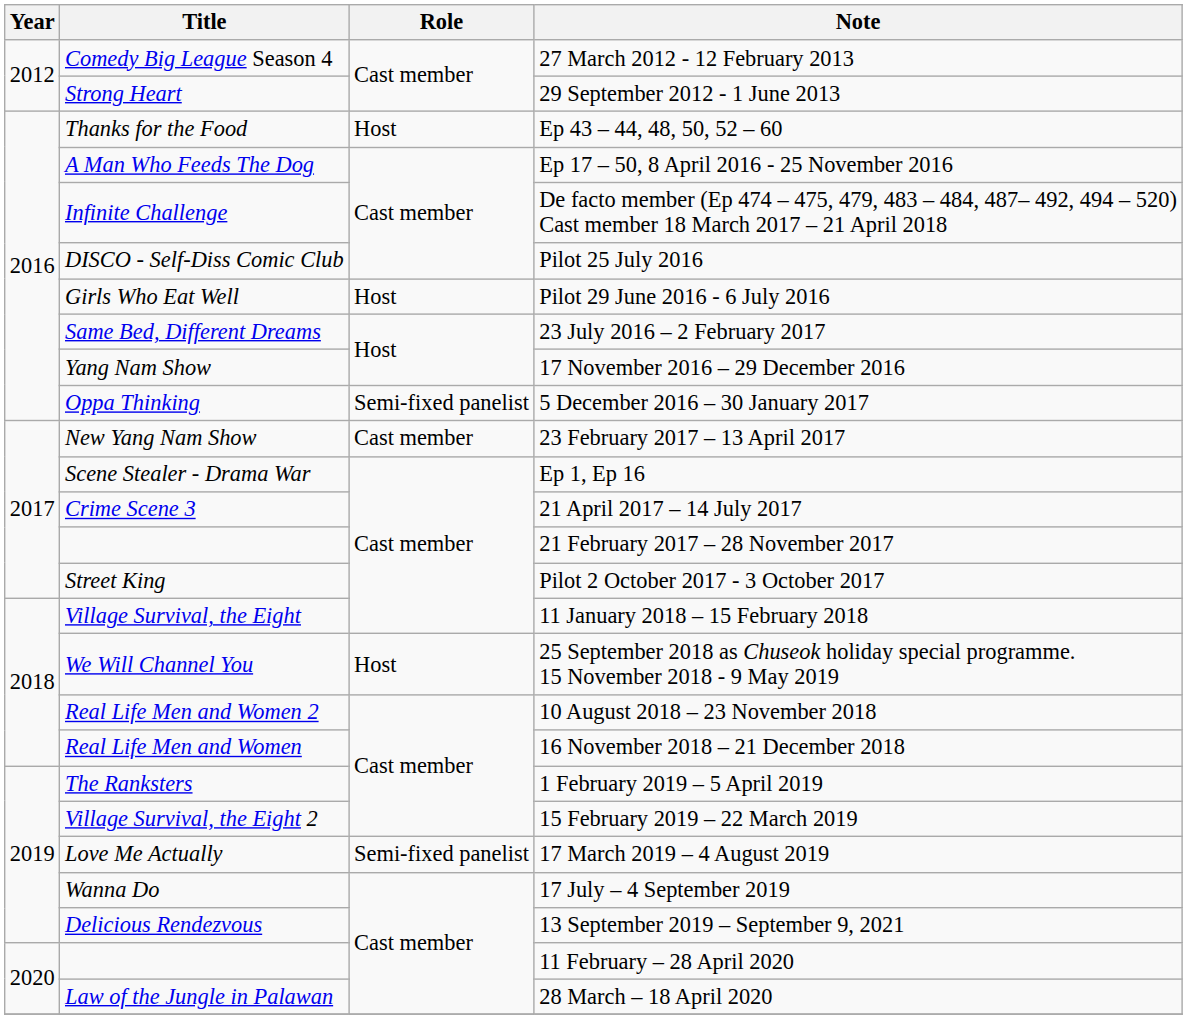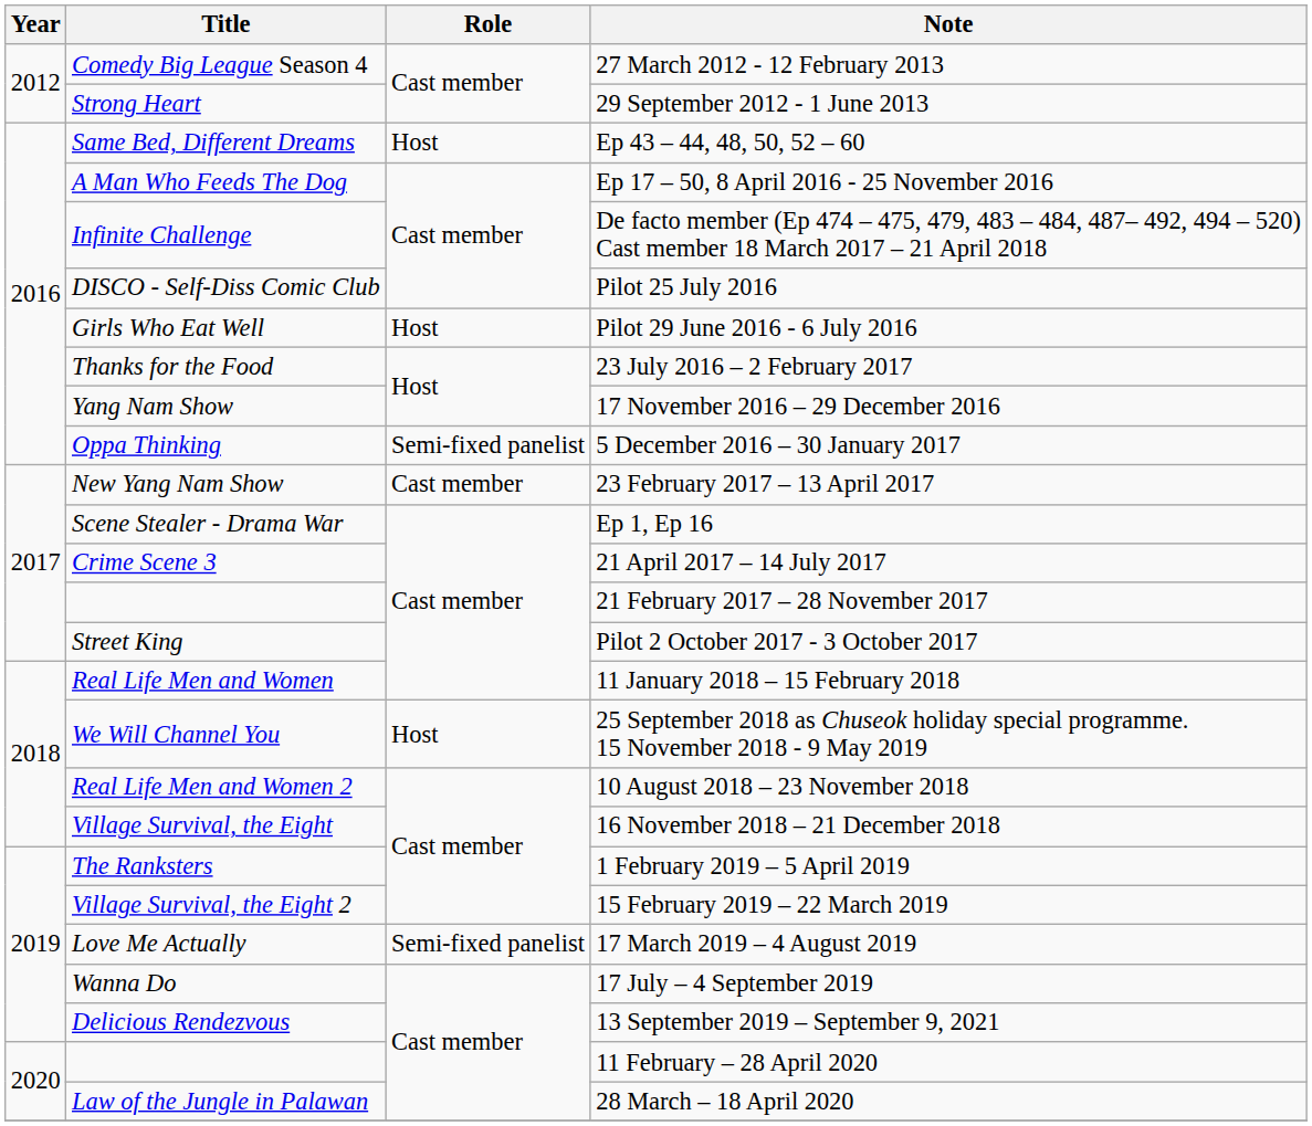Ep 43 – 44, 48, 50, 52 – 60 | Title: Thanks for the Food -> Same Bed, Different Dreams
23 July 2016 – 2 February 2017 | Title: Same Bed, Different Dreams -> Thanks for the Food
11 January 2018 – 15 February 2018 | Title: Village Survival, the Eight -> Real Life Men and Women
16 November 2018 – 21 December 2018 | Title: Real Life Men and Women -> Village Survival, the Eight
